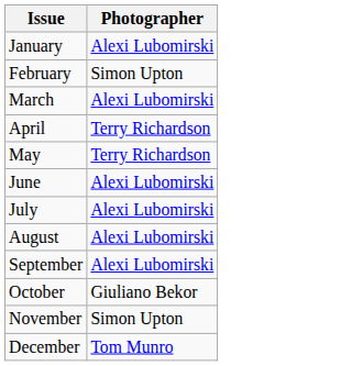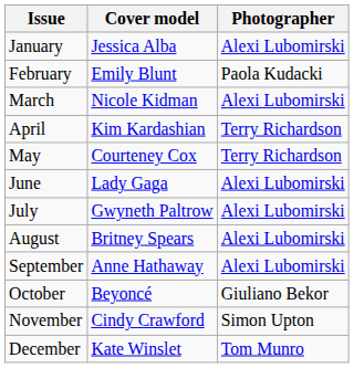+ column: Cover model | Jessica Alba | Emily Blunt | Nicole Kidman | Kim Kardashian | Courteney Cox | Lady Gaga | Gwyneth Paltrow | Britney Spears | Anne Hathaway | Beyoncé | Cindy Crawford | Kate Winslet
February | Photographer: Simon Upton -> Paola Kudacki
